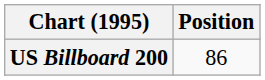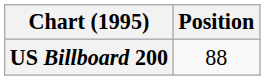US Billboard 200 | Position: 86 -> 88
